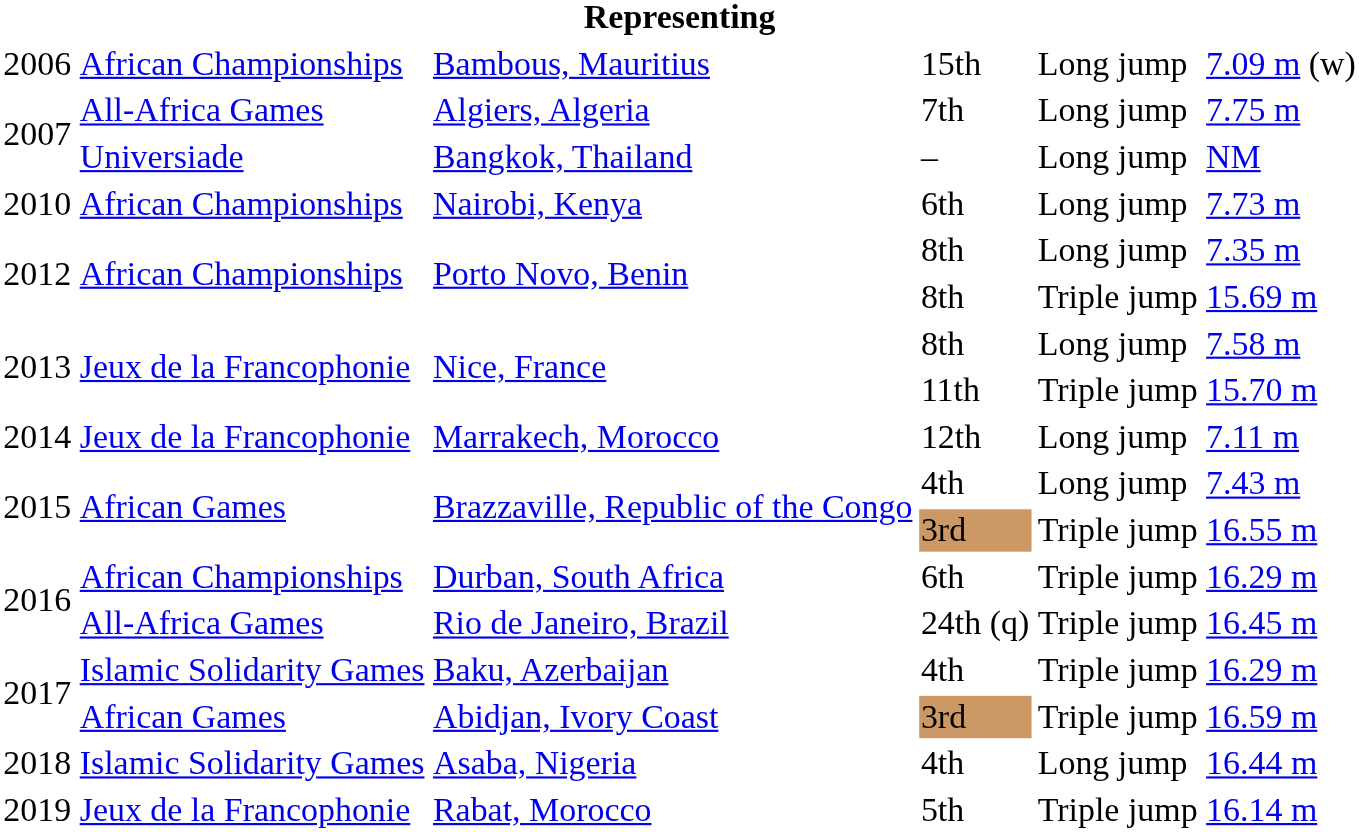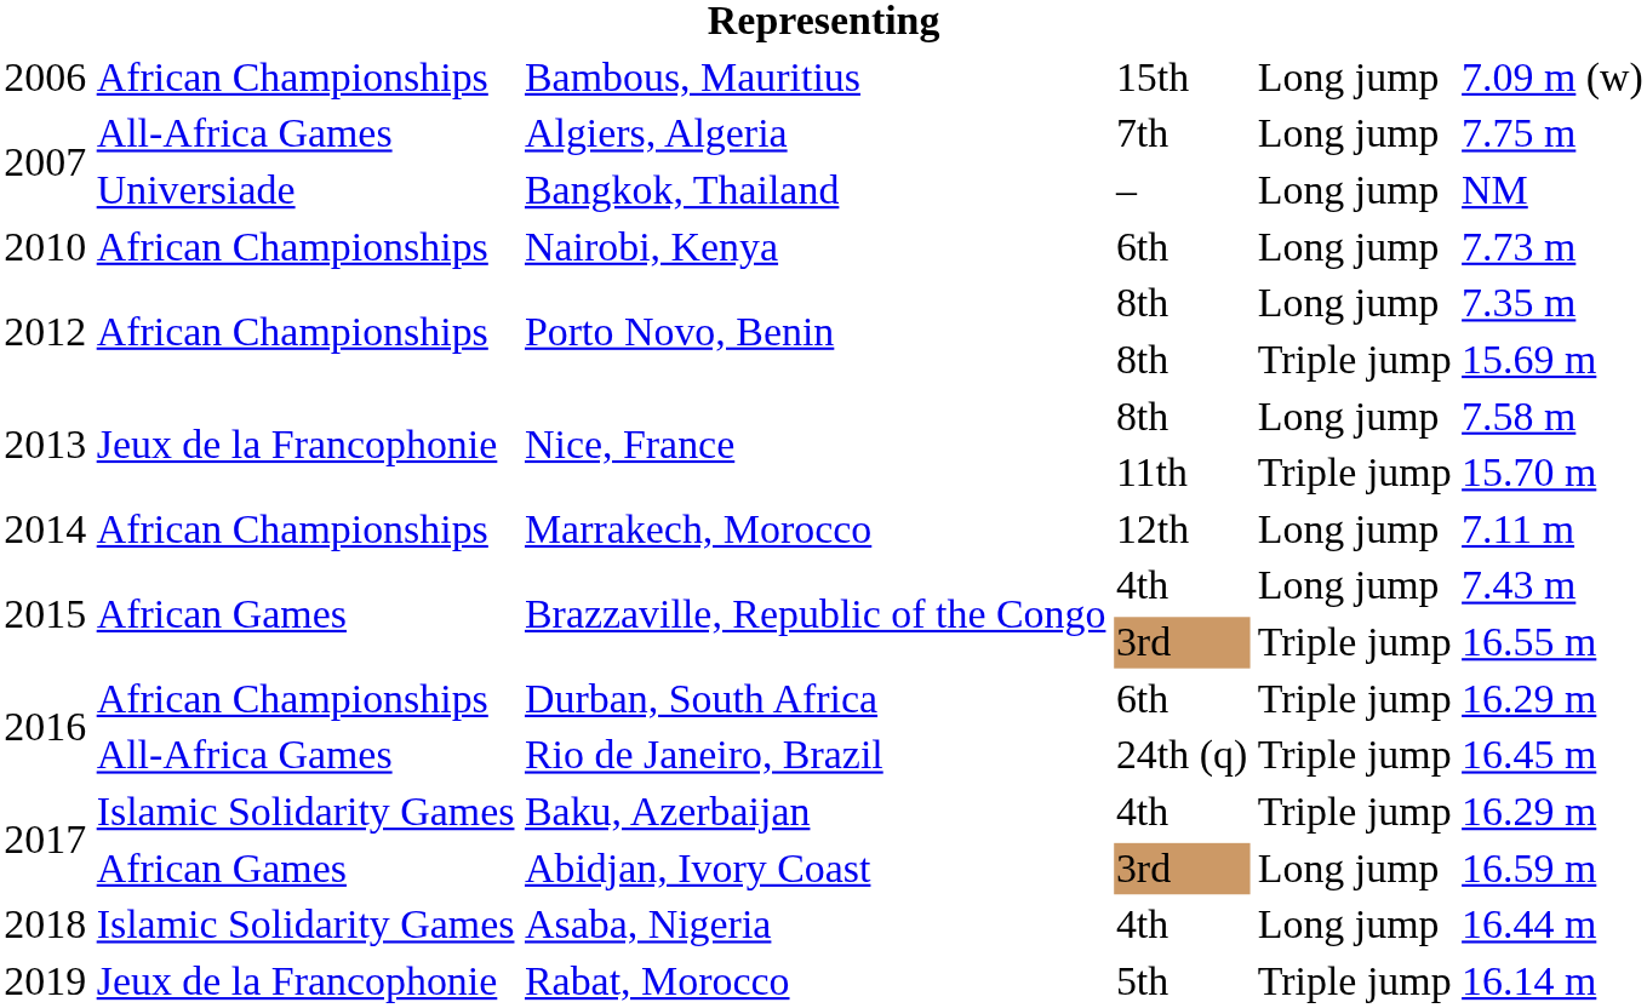Marrakech, Morocco | column 2: Jeux de la Francophonie -> African Championships
Abidjan, Ivory Coast | column 5: Triple jump -> Long jump
